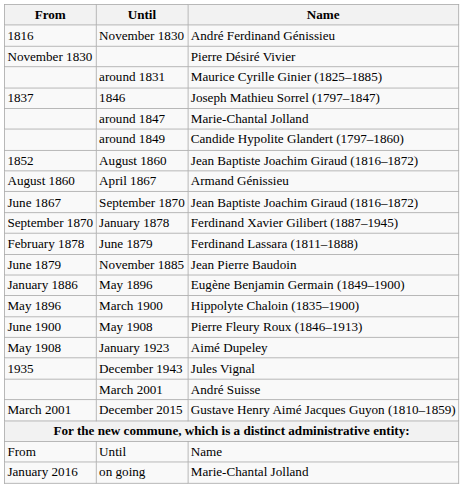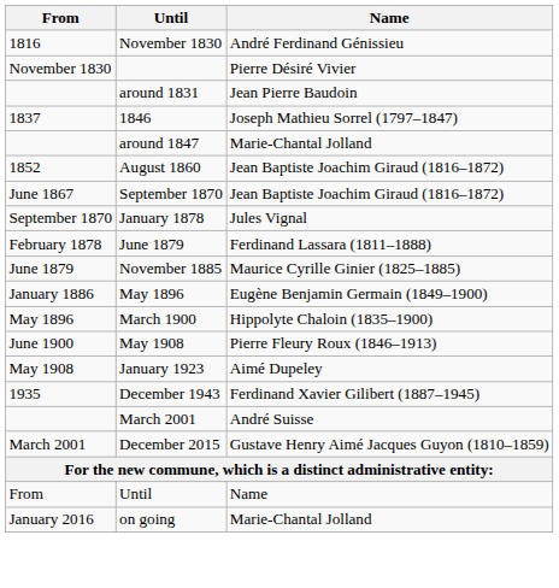around 1831 | Name: Maurice Cyrille Ginier (1825–1885) -> Jean Pierre Baudoin
- row: around 1849 | Candide Hypolite Glandert (1797–1860)
- row: August 1860 | April 1867 | Armand Génissieu
January 1878 | Name: Ferdinand Xavier Gilibert (1887–1945) -> Jules Vignal
November 1885 | Name: Jean Pierre Baudoin -> Maurice Cyrille Ginier (1825–1885)
December 1943 | Name: Jules Vignal -> Ferdinand Xavier Gilibert (1887–1945)
